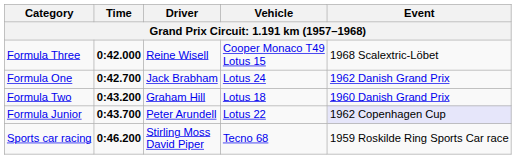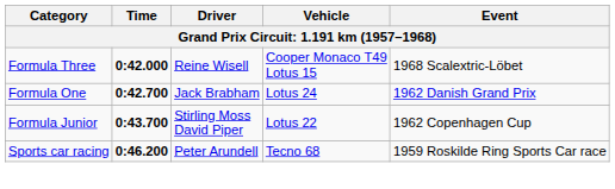- row: Formula Two | 0:43.200 | Graham Hill | Lotus 18 | 1960 Danish Grand Prix
Formula Junior | Driver: Peter Arundell -> Stirling Moss David Piper
Formula Junior | Event: lavender background -> no background
Sports car racing | Driver: Stirling Moss David Piper -> Peter Arundell
